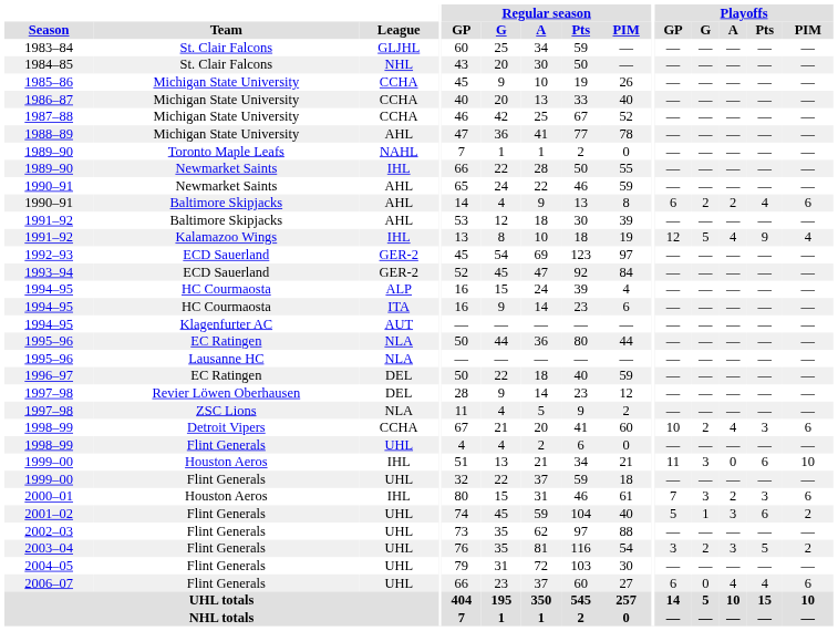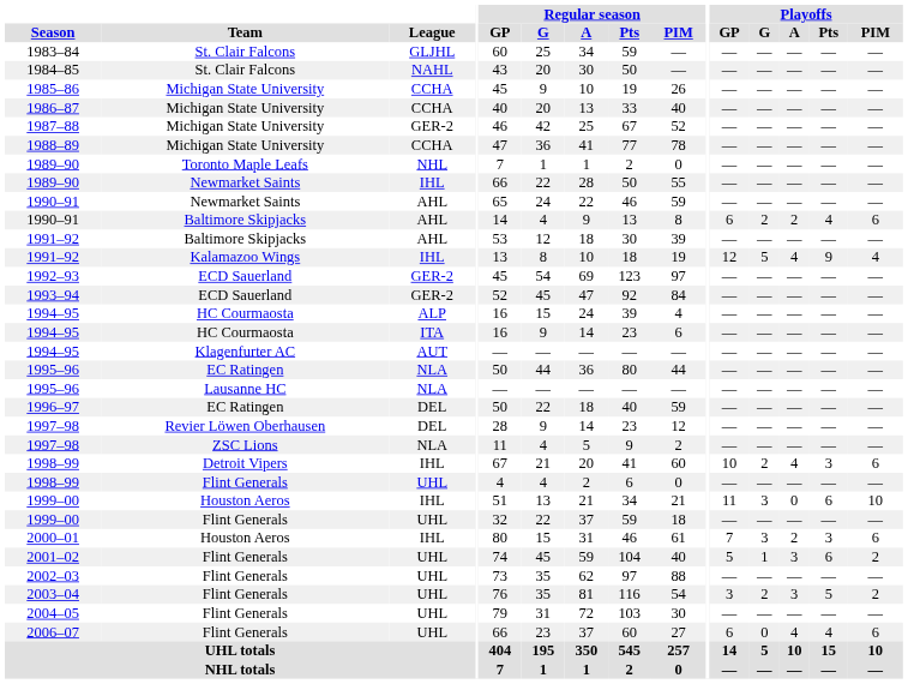1984–85 | League: NHL -> NAHL
1987–88 | League: CCHA -> GER-2
1988–89 | League: AHL -> CCHA
1989–90 / Toronto Maple Leafs | League: NAHL -> NHL
1998–99 / Detroit Vipers | League: CCHA -> IHL
